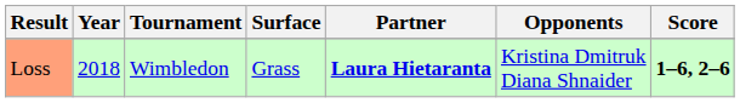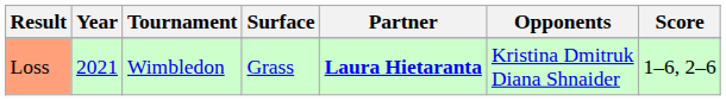Loss | Year: 2018 -> 2021
Loss | Score: bold -> normal
